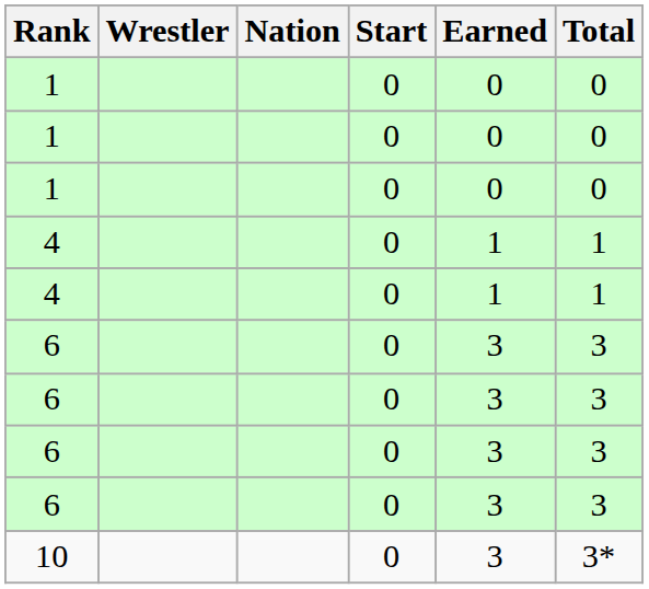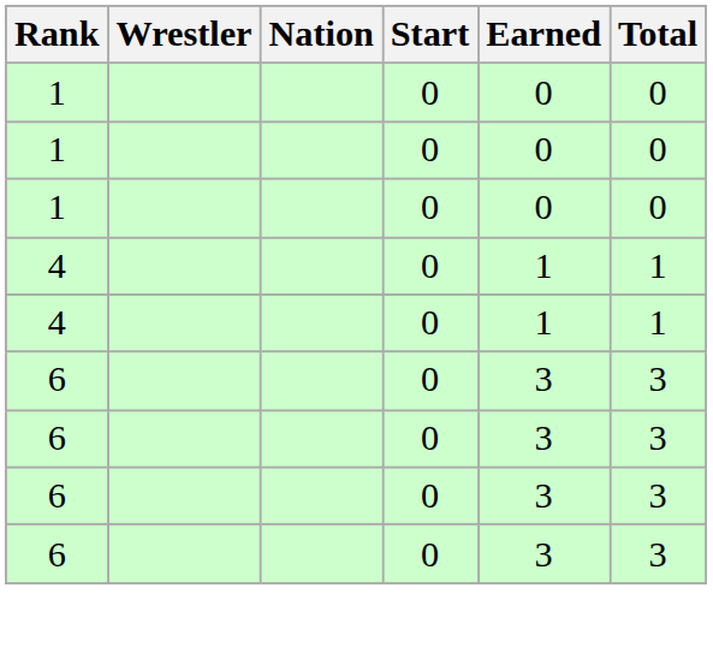- row: 10 | 0 | 3 | 3*
